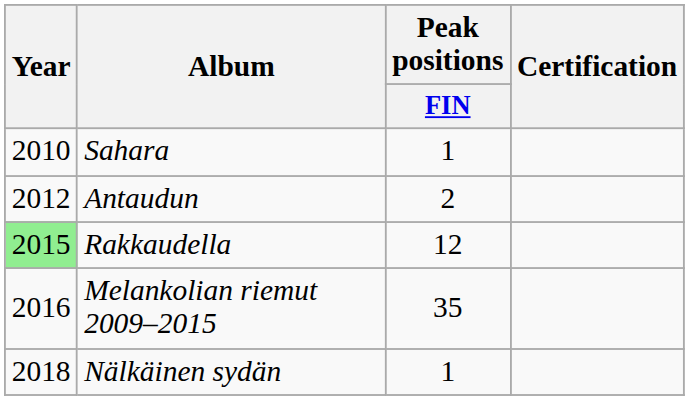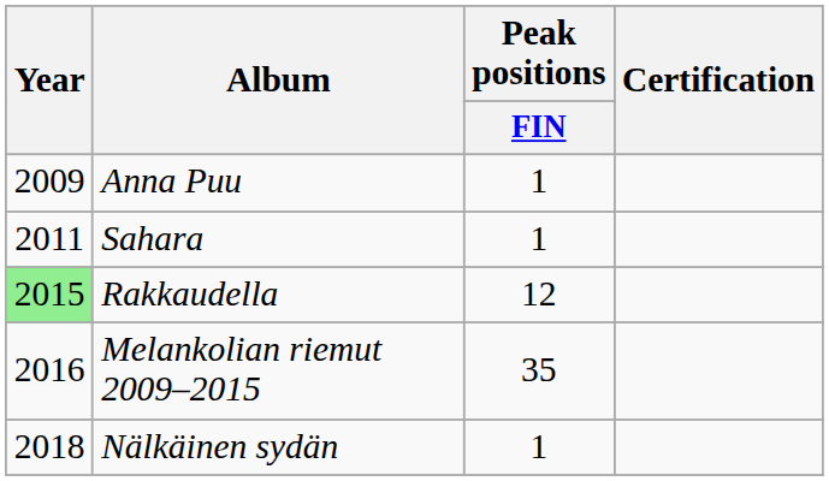+ row: 2009 | Anna Puu | 1
Sahara | Year: 2010 -> 2011
- row: 2012 | Antaudun | 2
